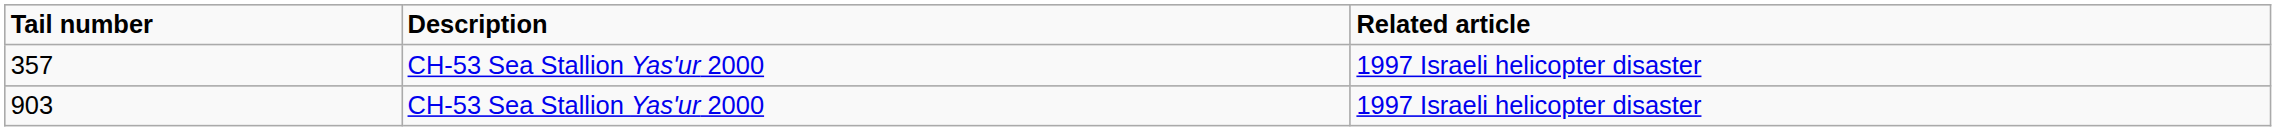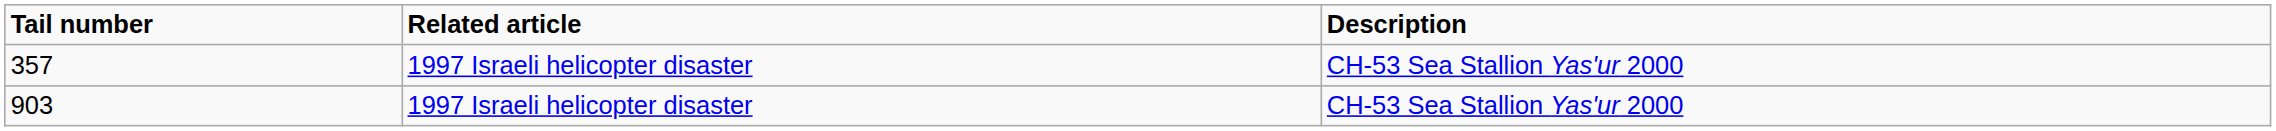columns swapped: Description <-> Related article
